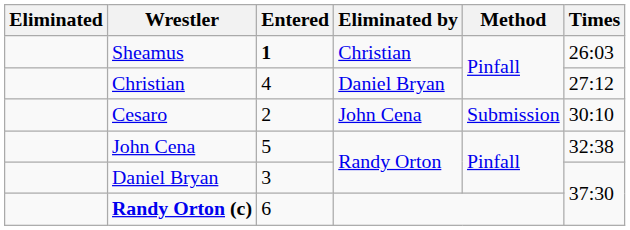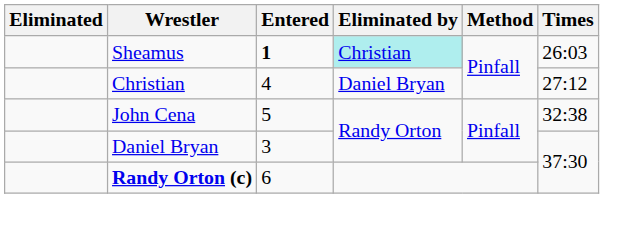Sheamus | Eliminated by: no background -> paleturquoise background
- row: Cesaro | 2 | John Cena | Submission | 30:10
